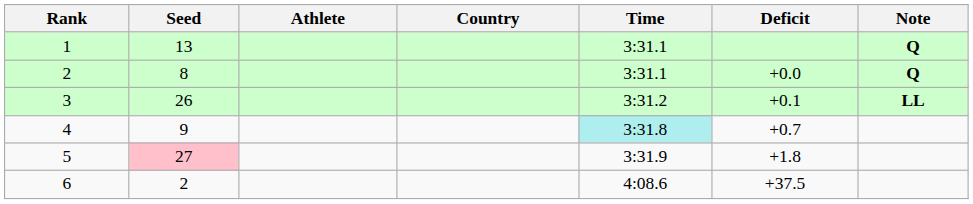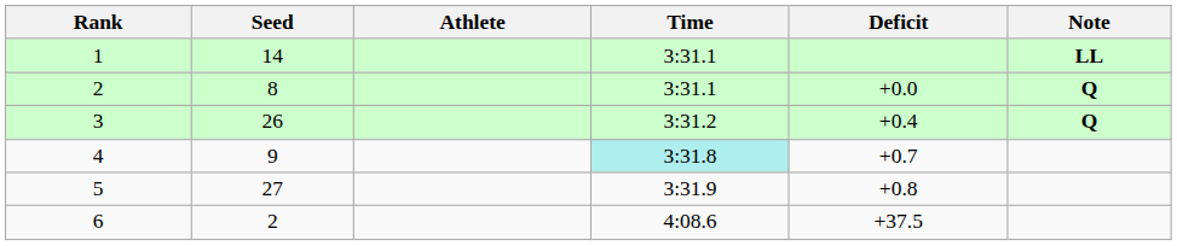- column: Country
1 | Seed: 13 -> 14
1 | Note: Q -> LL
3 | Deficit: +0.1 -> +0.4
3 | Note: LL -> Q
5 | Seed: pink background -> no background
5 | Deficit: +1.8 -> +0.8
